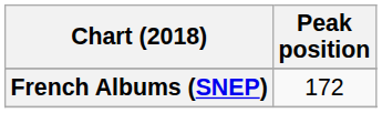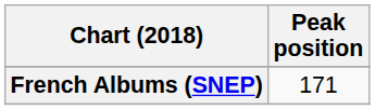French Albums (SNEP) | Peak position: 172 -> 171
